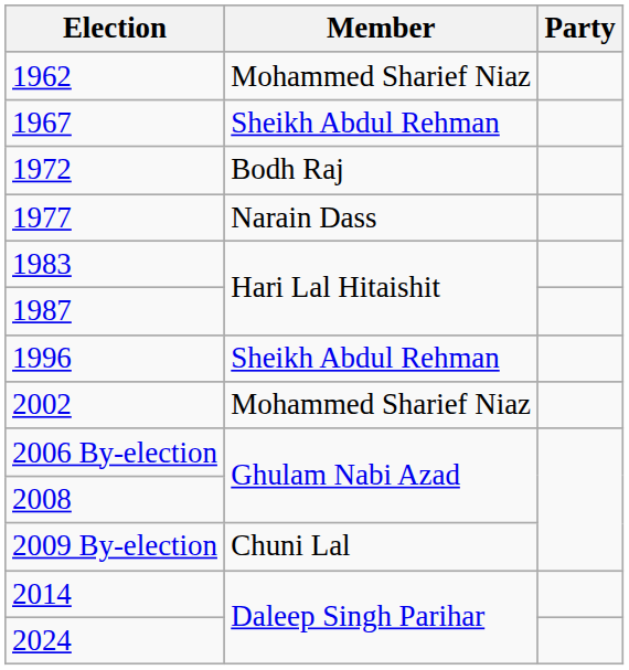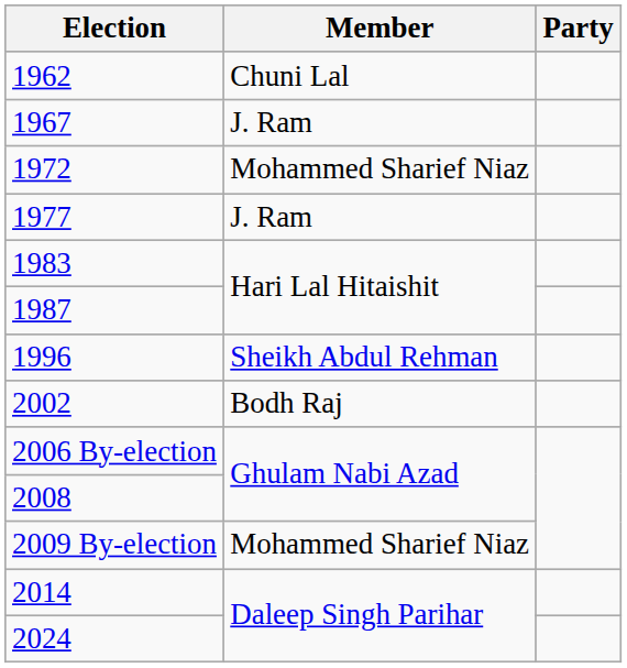1962 | Member: Mohammed Sharief Niaz -> Chuni Lal
1967 | Member: Sheikh Abdul Rehman -> J. Ram
1972 | Member: Bodh Raj -> Mohammed Sharief Niaz
1977 | Member: Narain Dass -> J. Ram
2002 | Member: Mohammed Sharief Niaz -> Bodh Raj
2009 By-election | Member: Chuni Lal -> Mohammed Sharief Niaz
